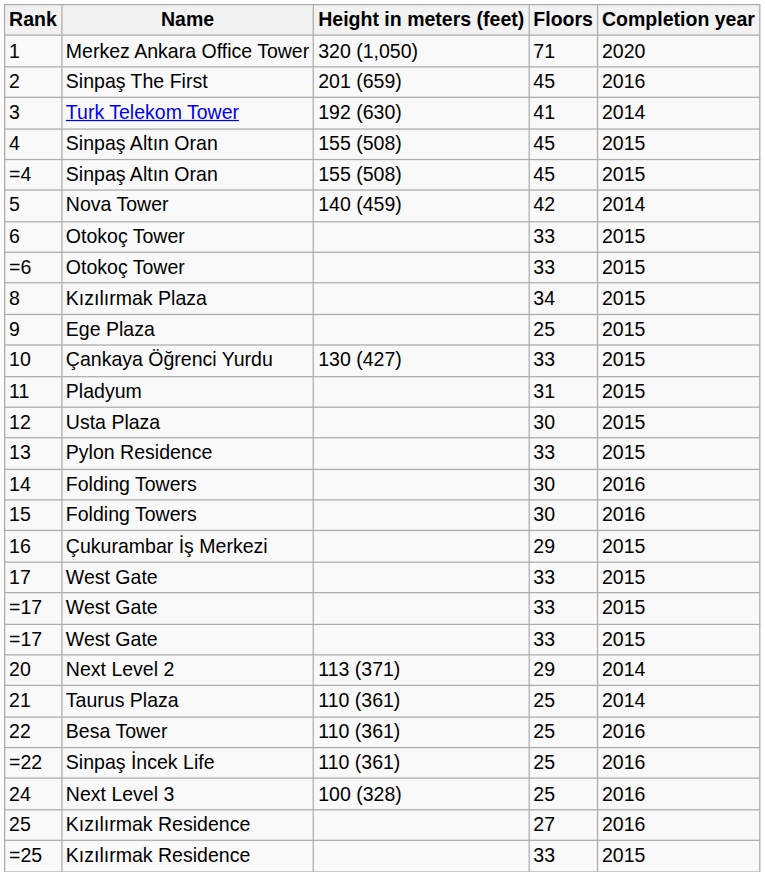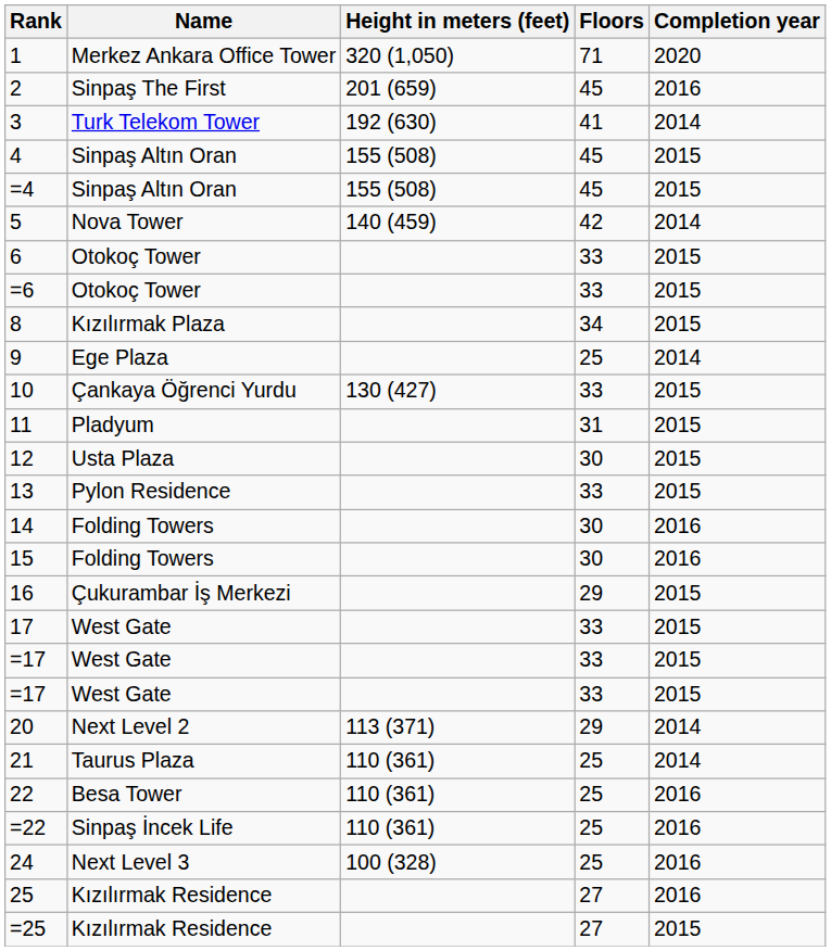9 | Completion year: 2015 -> 2014
=25 | Floors: 33 -> 27
